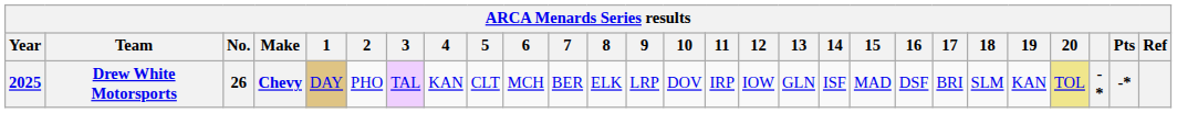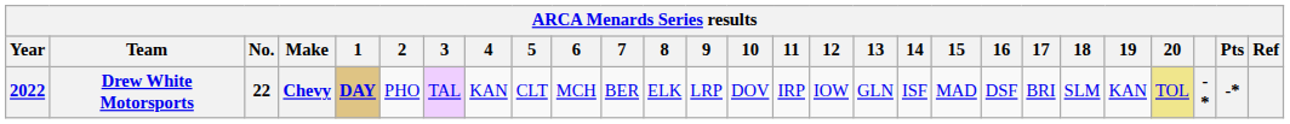Drew White Motorsports | Year: 2025 -> 2022
Drew White Motorsports | No.: 26 -> 22
Drew White Motorsports | 1: normal -> bold
